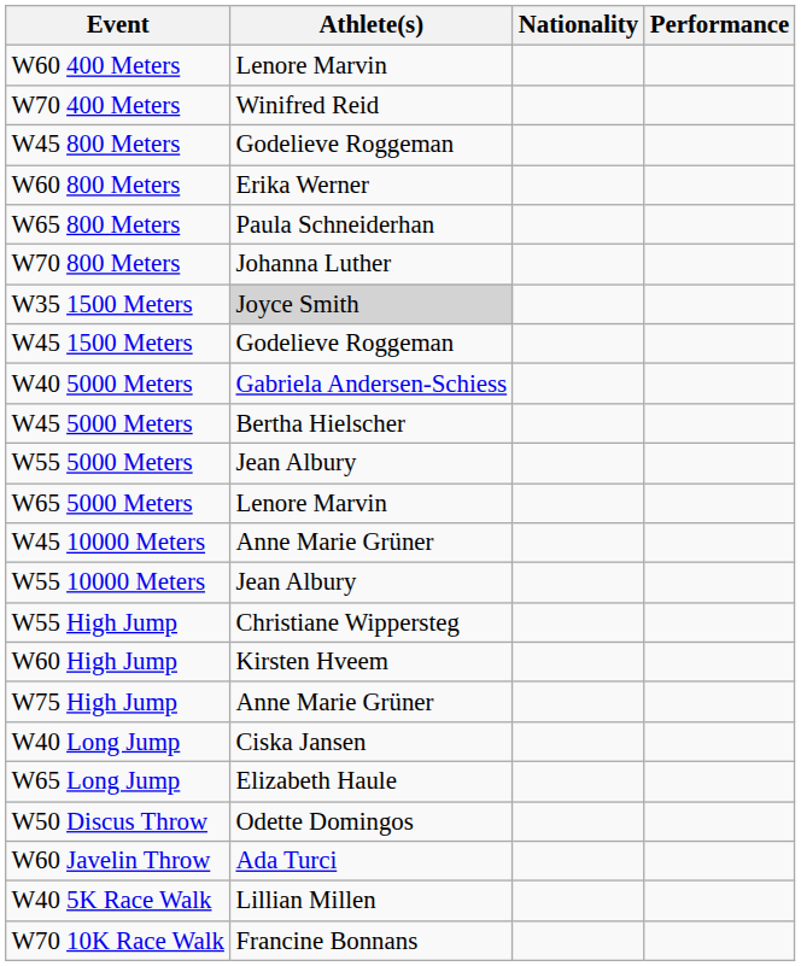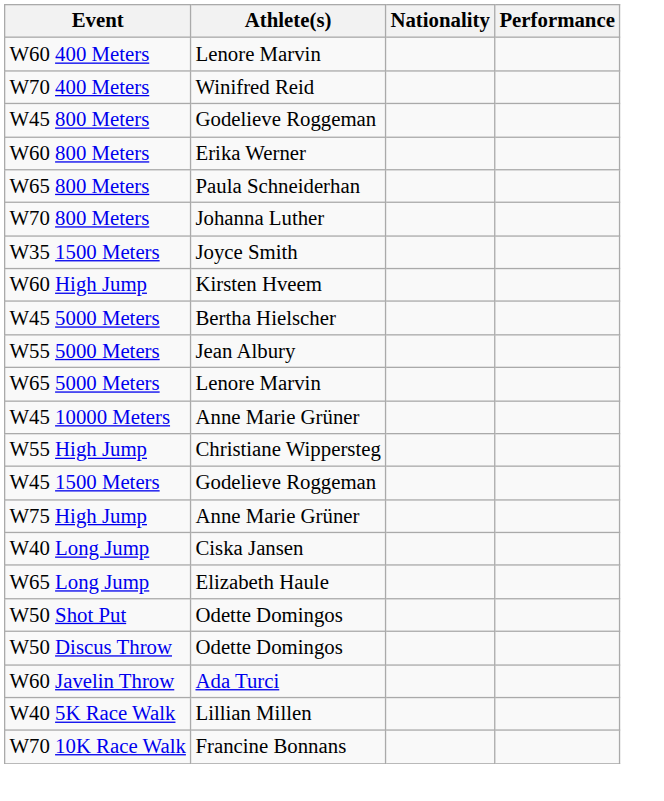W35 1500 Meters | Athlete(s): lightgrey background -> no background
rows swapped: W45 1500 Meters <-> W60 High Jump
- row: W40 5000 Meters | Gabriela Andersen-Schiess
- row: W55 10000 Meters | Jean Albury
+ row: W50 Shot Put | Odette Domingos
